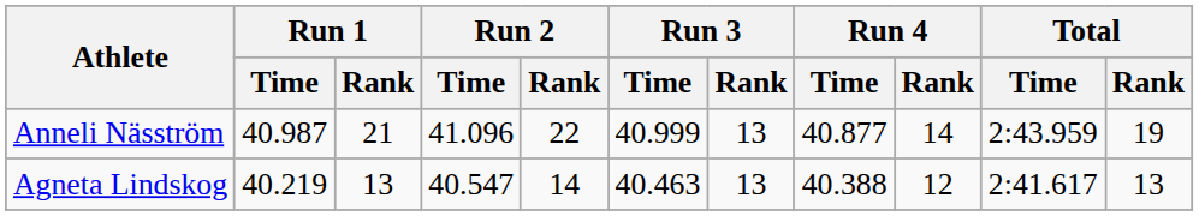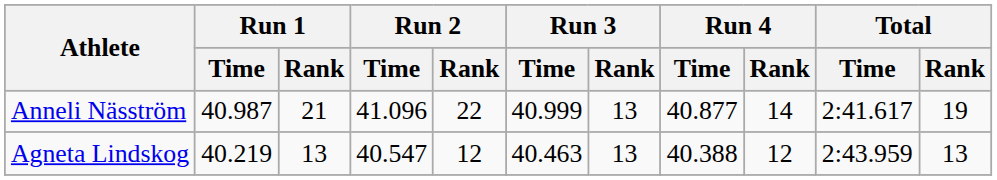Anneli Näsström | Total / Time: 2:43.959 -> 2:41.617
Agneta Lindskog | Run 2 / Rank: 14 -> 12
Agneta Lindskog | Total / Time: 2:41.617 -> 2:43.959
